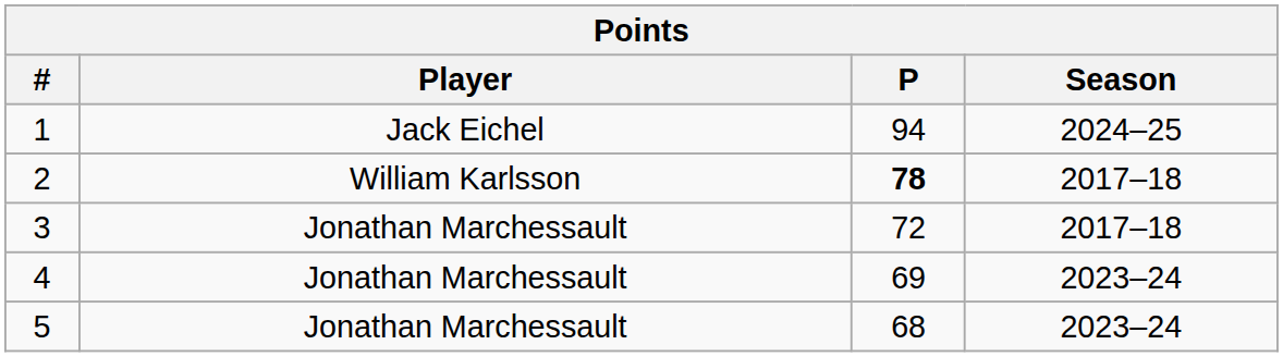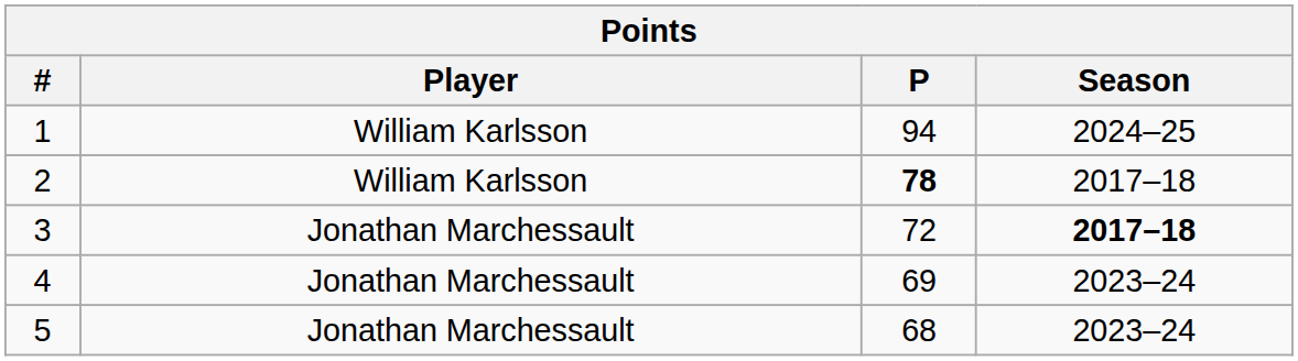1 | Player: Jack Eichel -> William Karlsson
3 | Season: normal -> bold
